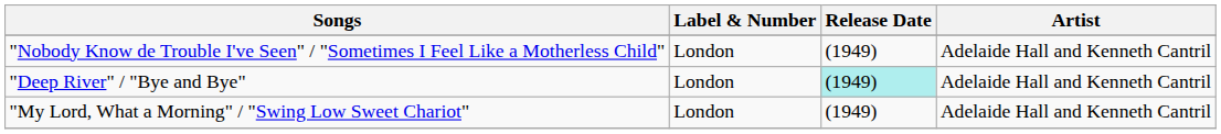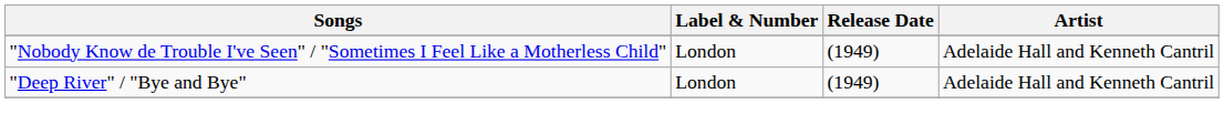"Deep River" / "Bye and Bye" | Release Date: paleturquoise background -> no background
- row: "My Lord, What a Morning" / "Swing Low Sweet Chariot" | London | (1949) | Adelaide Hall and Kenneth Cantril
